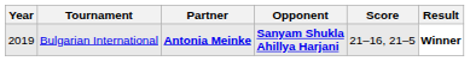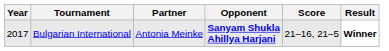Bulgarian International | Year: 2019 -> 2017
Bulgarian International | Partner: bold -> normal
